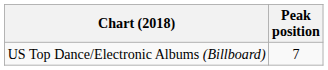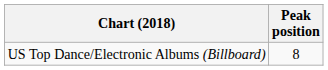US Top Dance/Electronic Albums (Billboard) | Peak position: 7 -> 8
